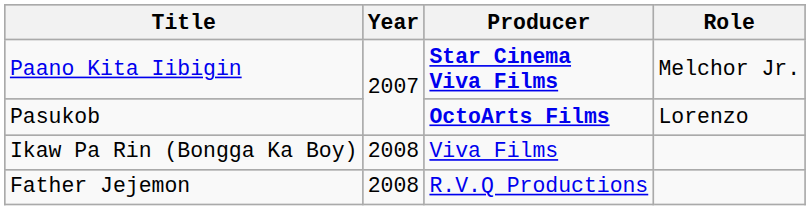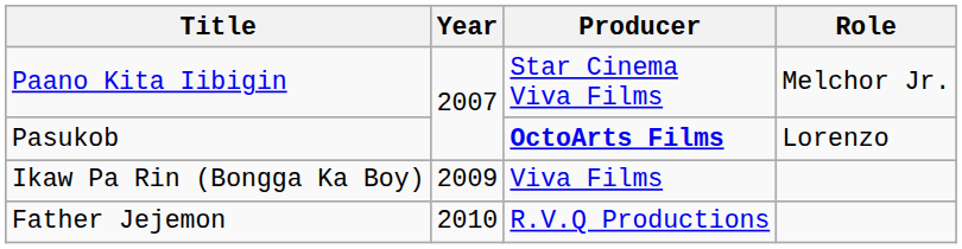Paano Kita Iibigin | Producer: bold -> normal
Ikaw Pa Rin (Bongga Ka Boy) | Year: 2008 -> 2009
Father Jejemon | Year: 2008 -> 2010
